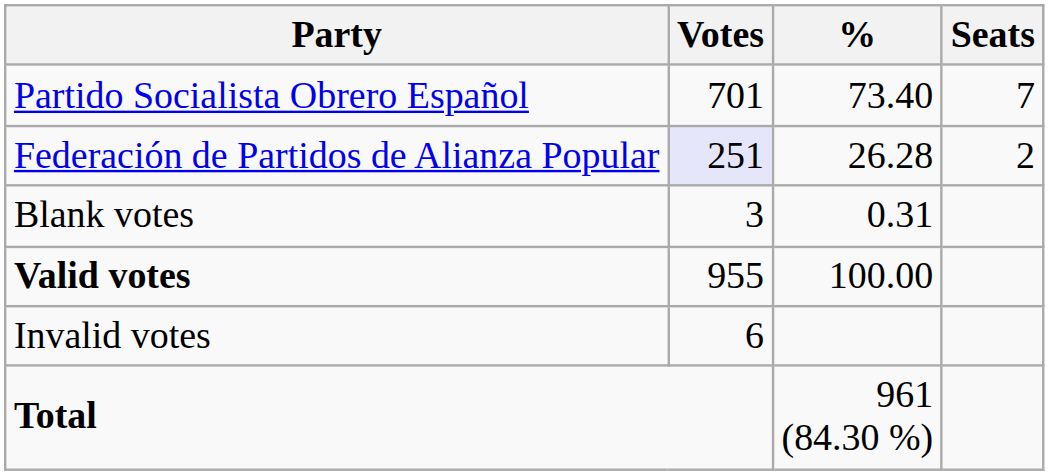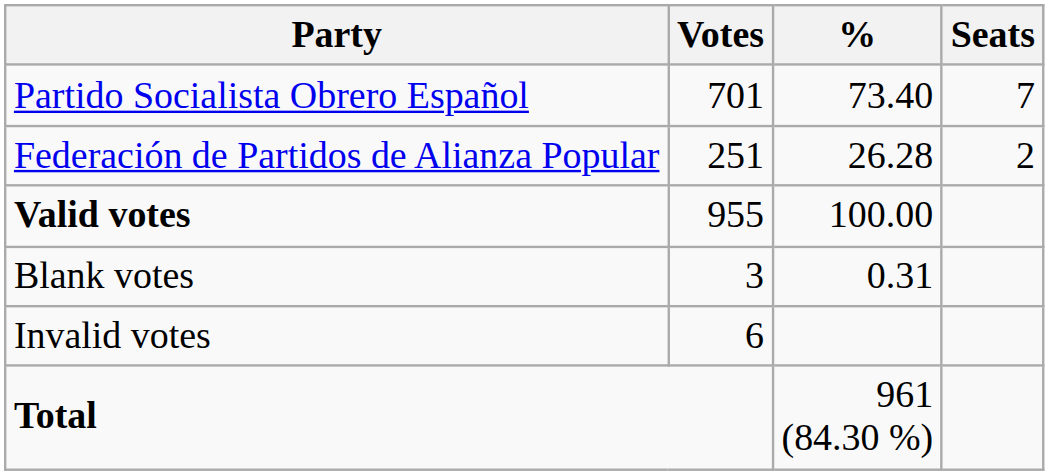Federación de Partidos de Alianza Popular | Votes: lavender background -> no background
rows swapped: Blank votes <-> Valid votes
